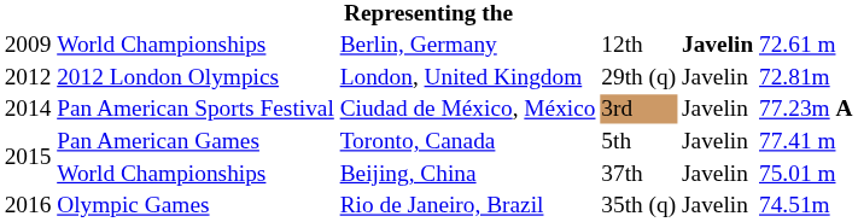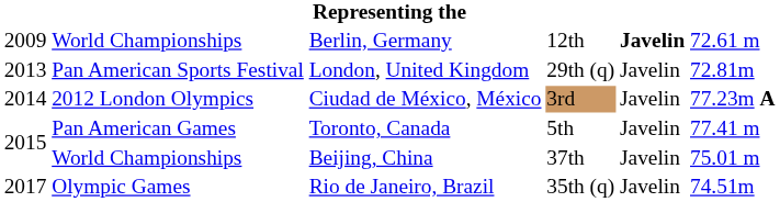London, United Kingdom | column 1: 2012 -> 2013
London, United Kingdom | column 2: 2012 London Olympics -> Pan American Sports Festival
Ciudad de México, México | column 2: Pan American Sports Festival -> 2012 London Olympics
Rio de Janeiro, Brazil | column 1: 2016 -> 2017
